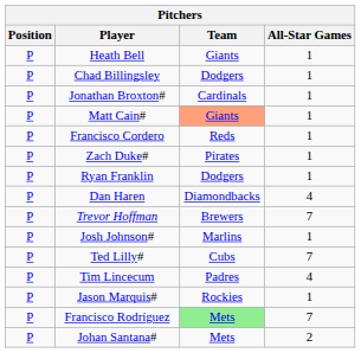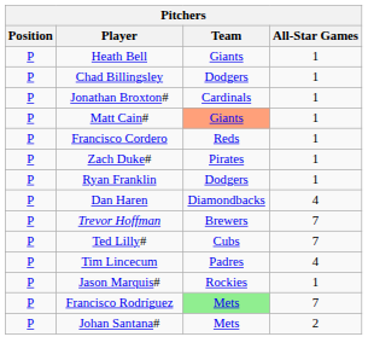- row: P | Josh Johnson# | Marlins | 1
